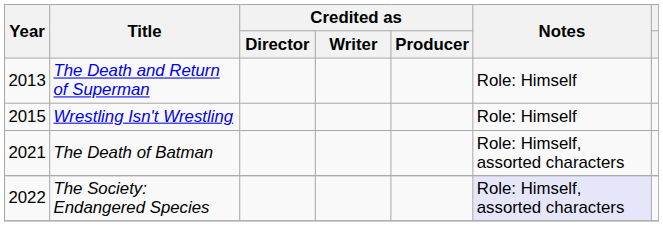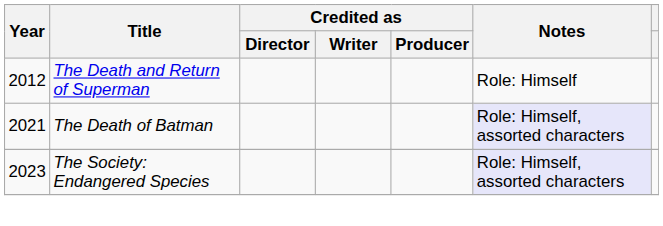The Death and Return of Superman | Year: 2013 -> 2012
- row: 2015 | Wrestling Isn't Wrestling | Role: Himself
The Death of Batman | Notes: no background -> lavender background
The Society: Endangered Species | Year: 2022 -> 2023
